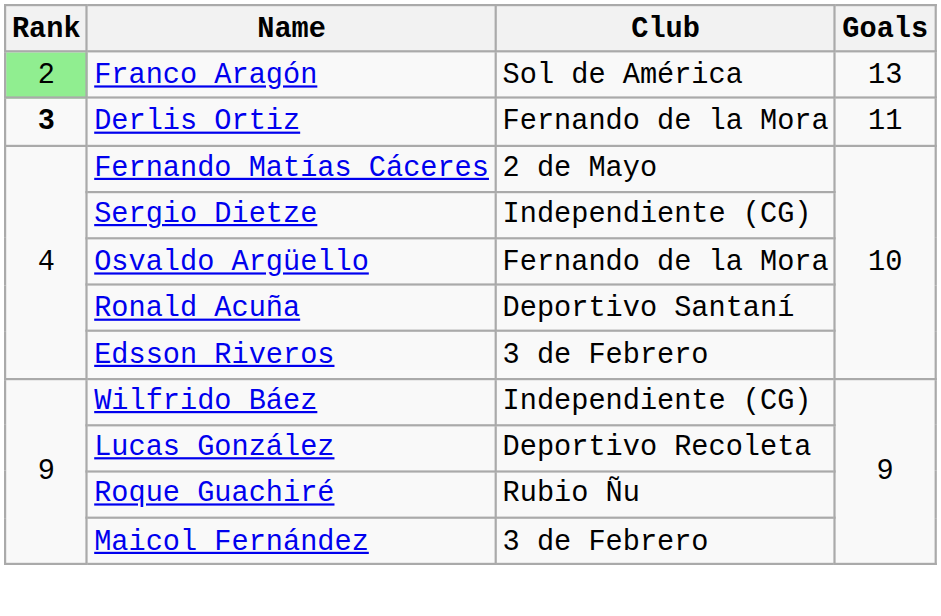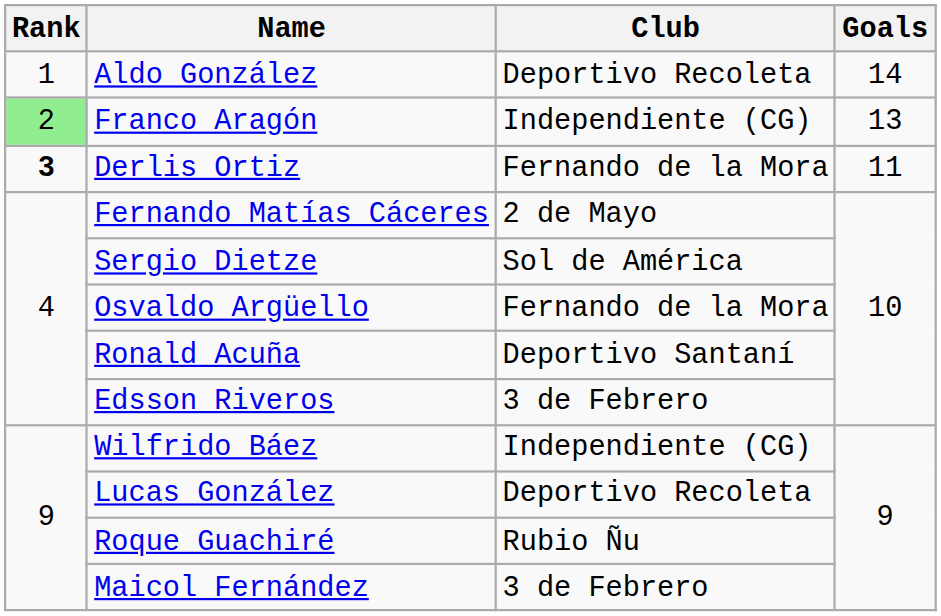+ row: 1 | Aldo González | Deportivo Recoleta | 14
Franco Aragón | Club: Sol de América -> Independiente (CG)
Sergio Dietze | Club: Independiente (CG) -> Sol de América
